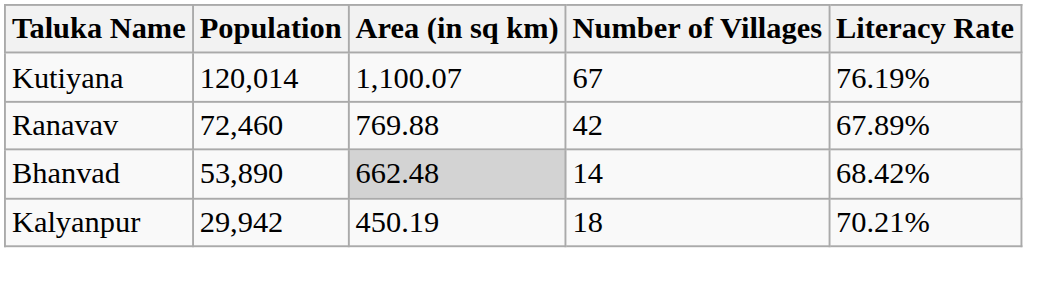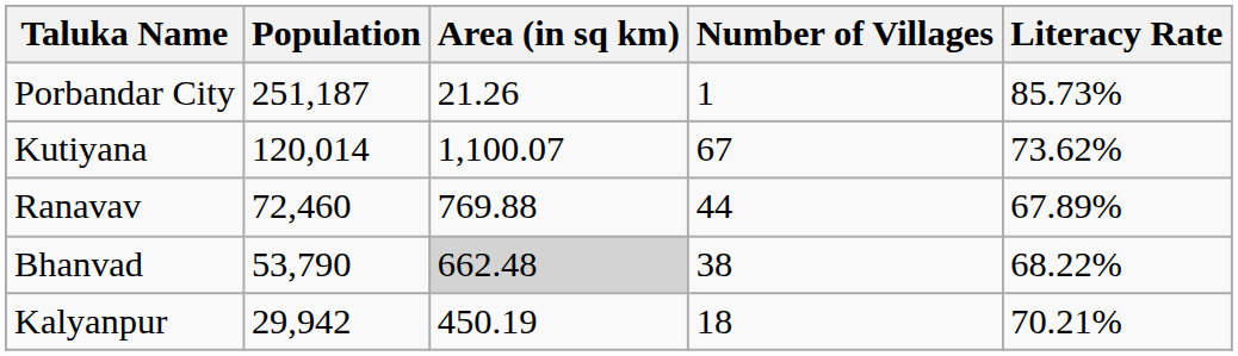+ row: Porbandar City | 251,187 | 21.26 | 1 | 85.73%
Kutiyana | Literacy Rate: 76.19% -> 73.62%
Ranavav | Number of Villages: 42 -> 44
Bhanvad | Population: 53,890 -> 53,790
Bhanvad | Number of Villages: 14 -> 38
Bhanvad | Literacy Rate: 68.42% -> 68.22%
